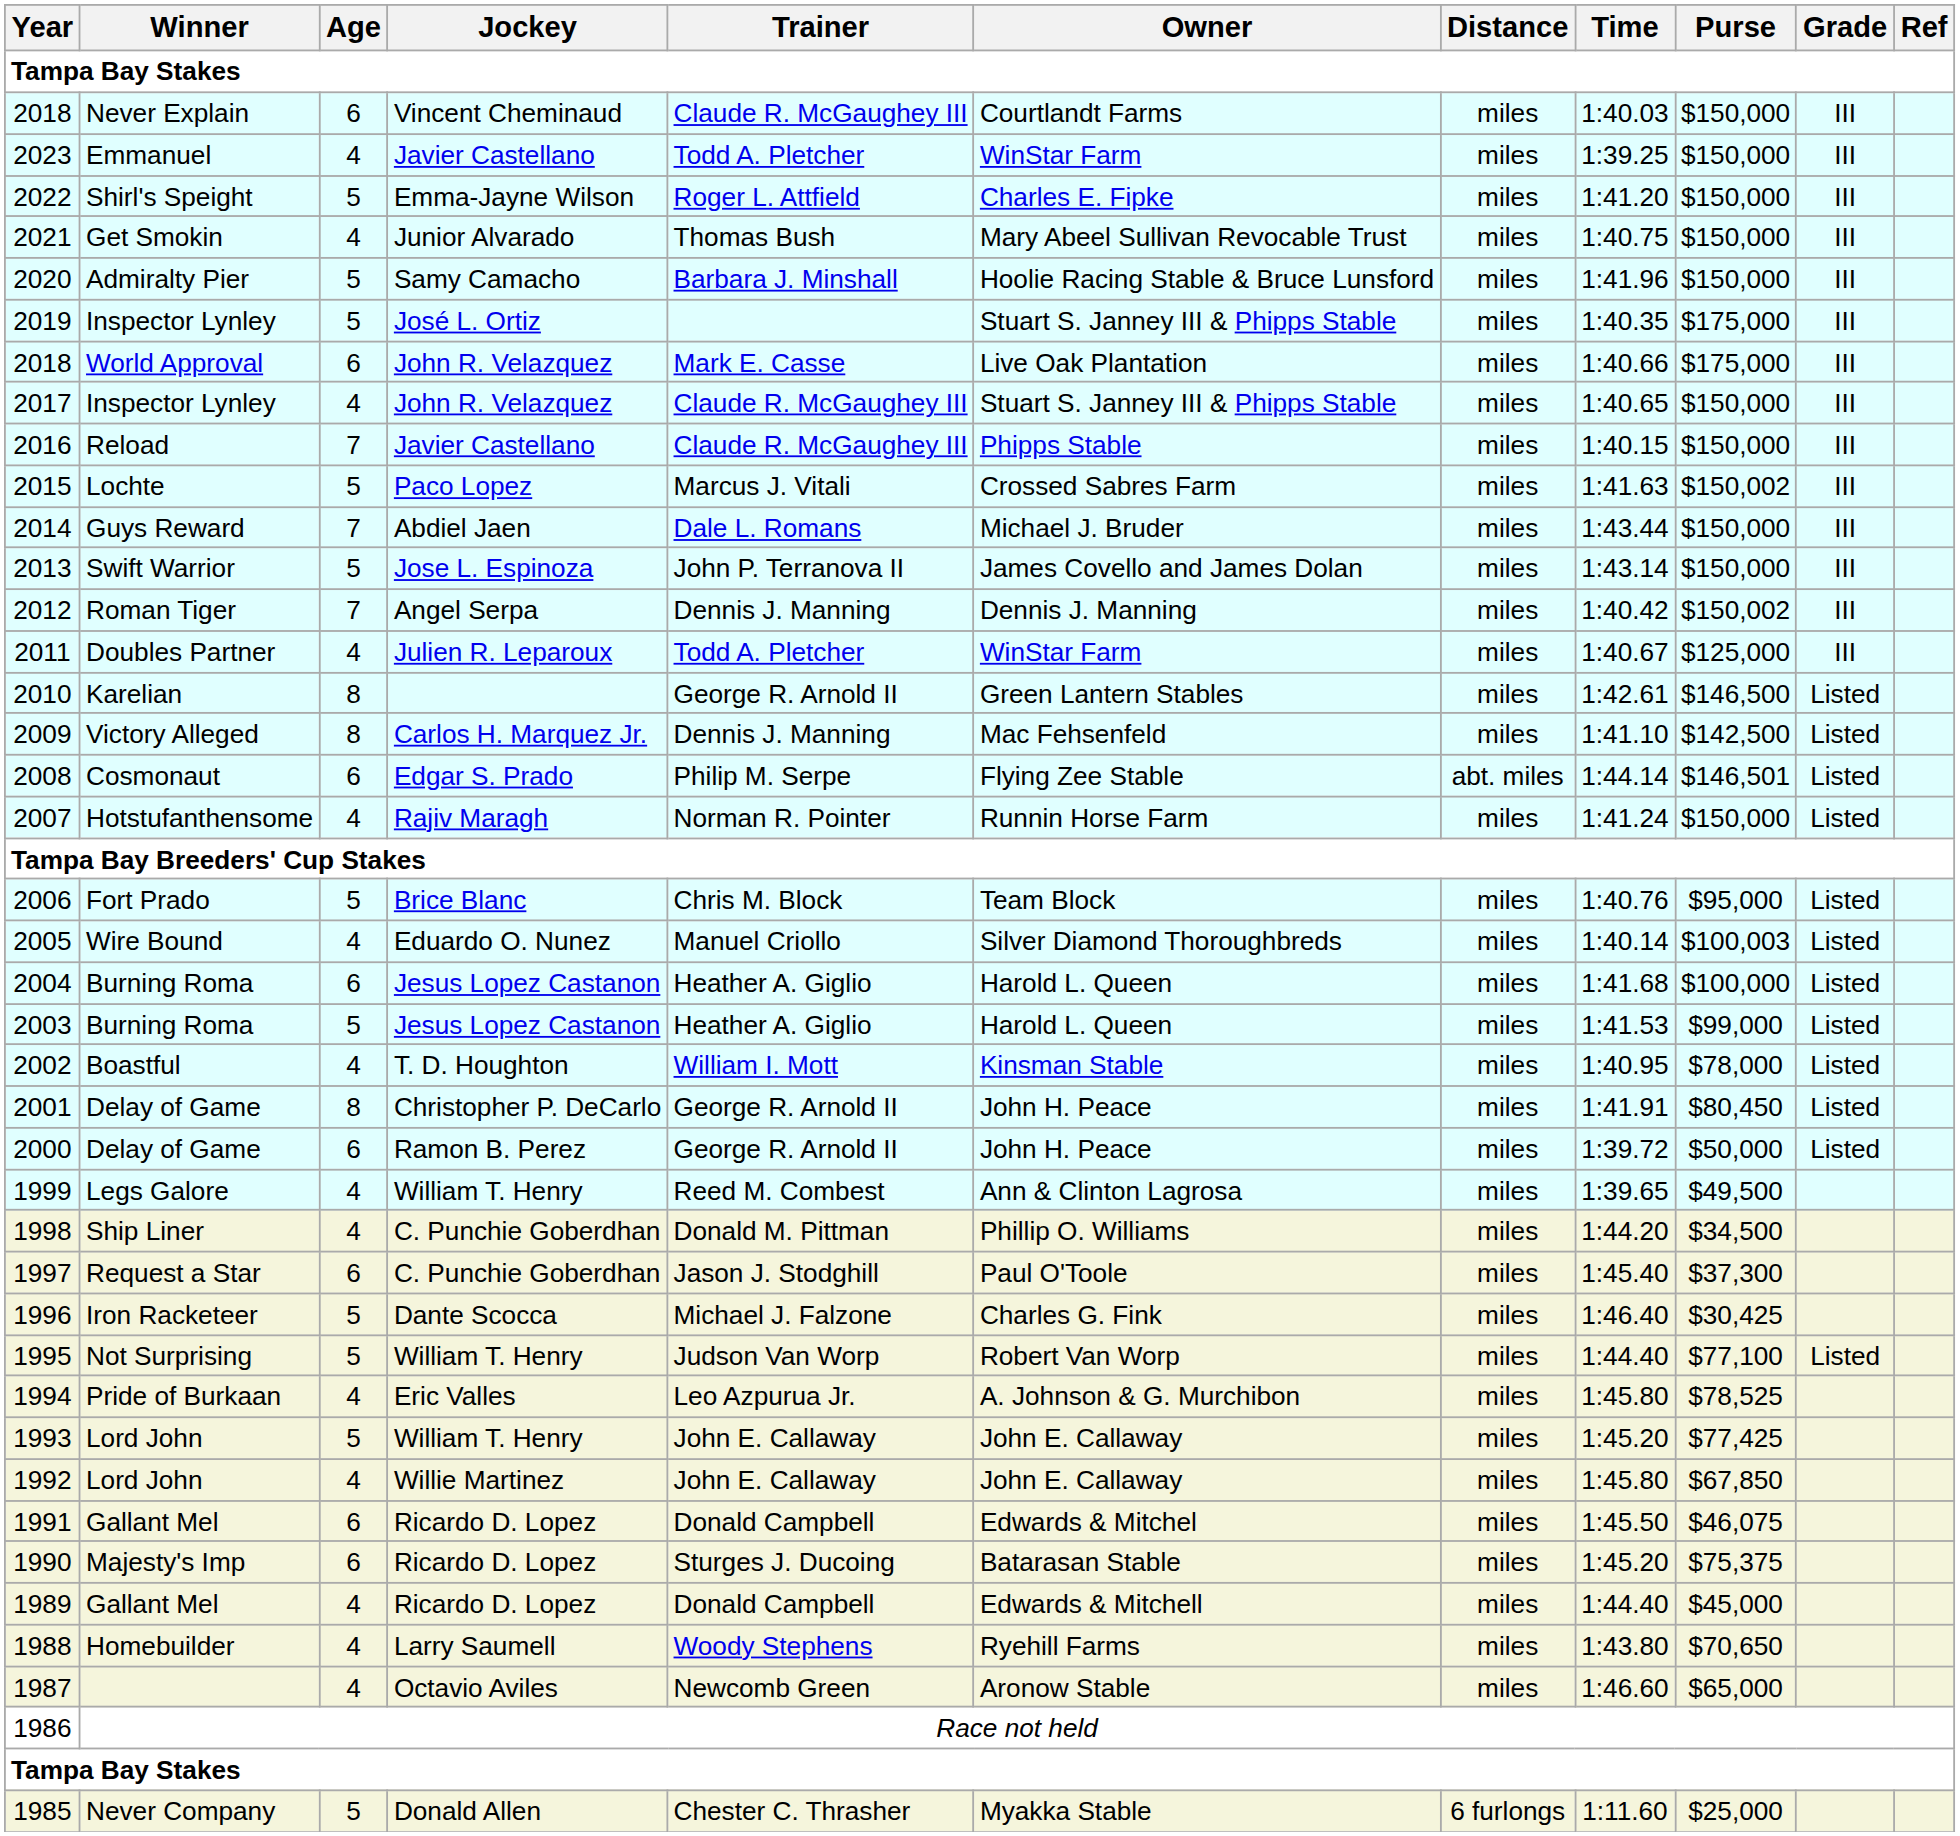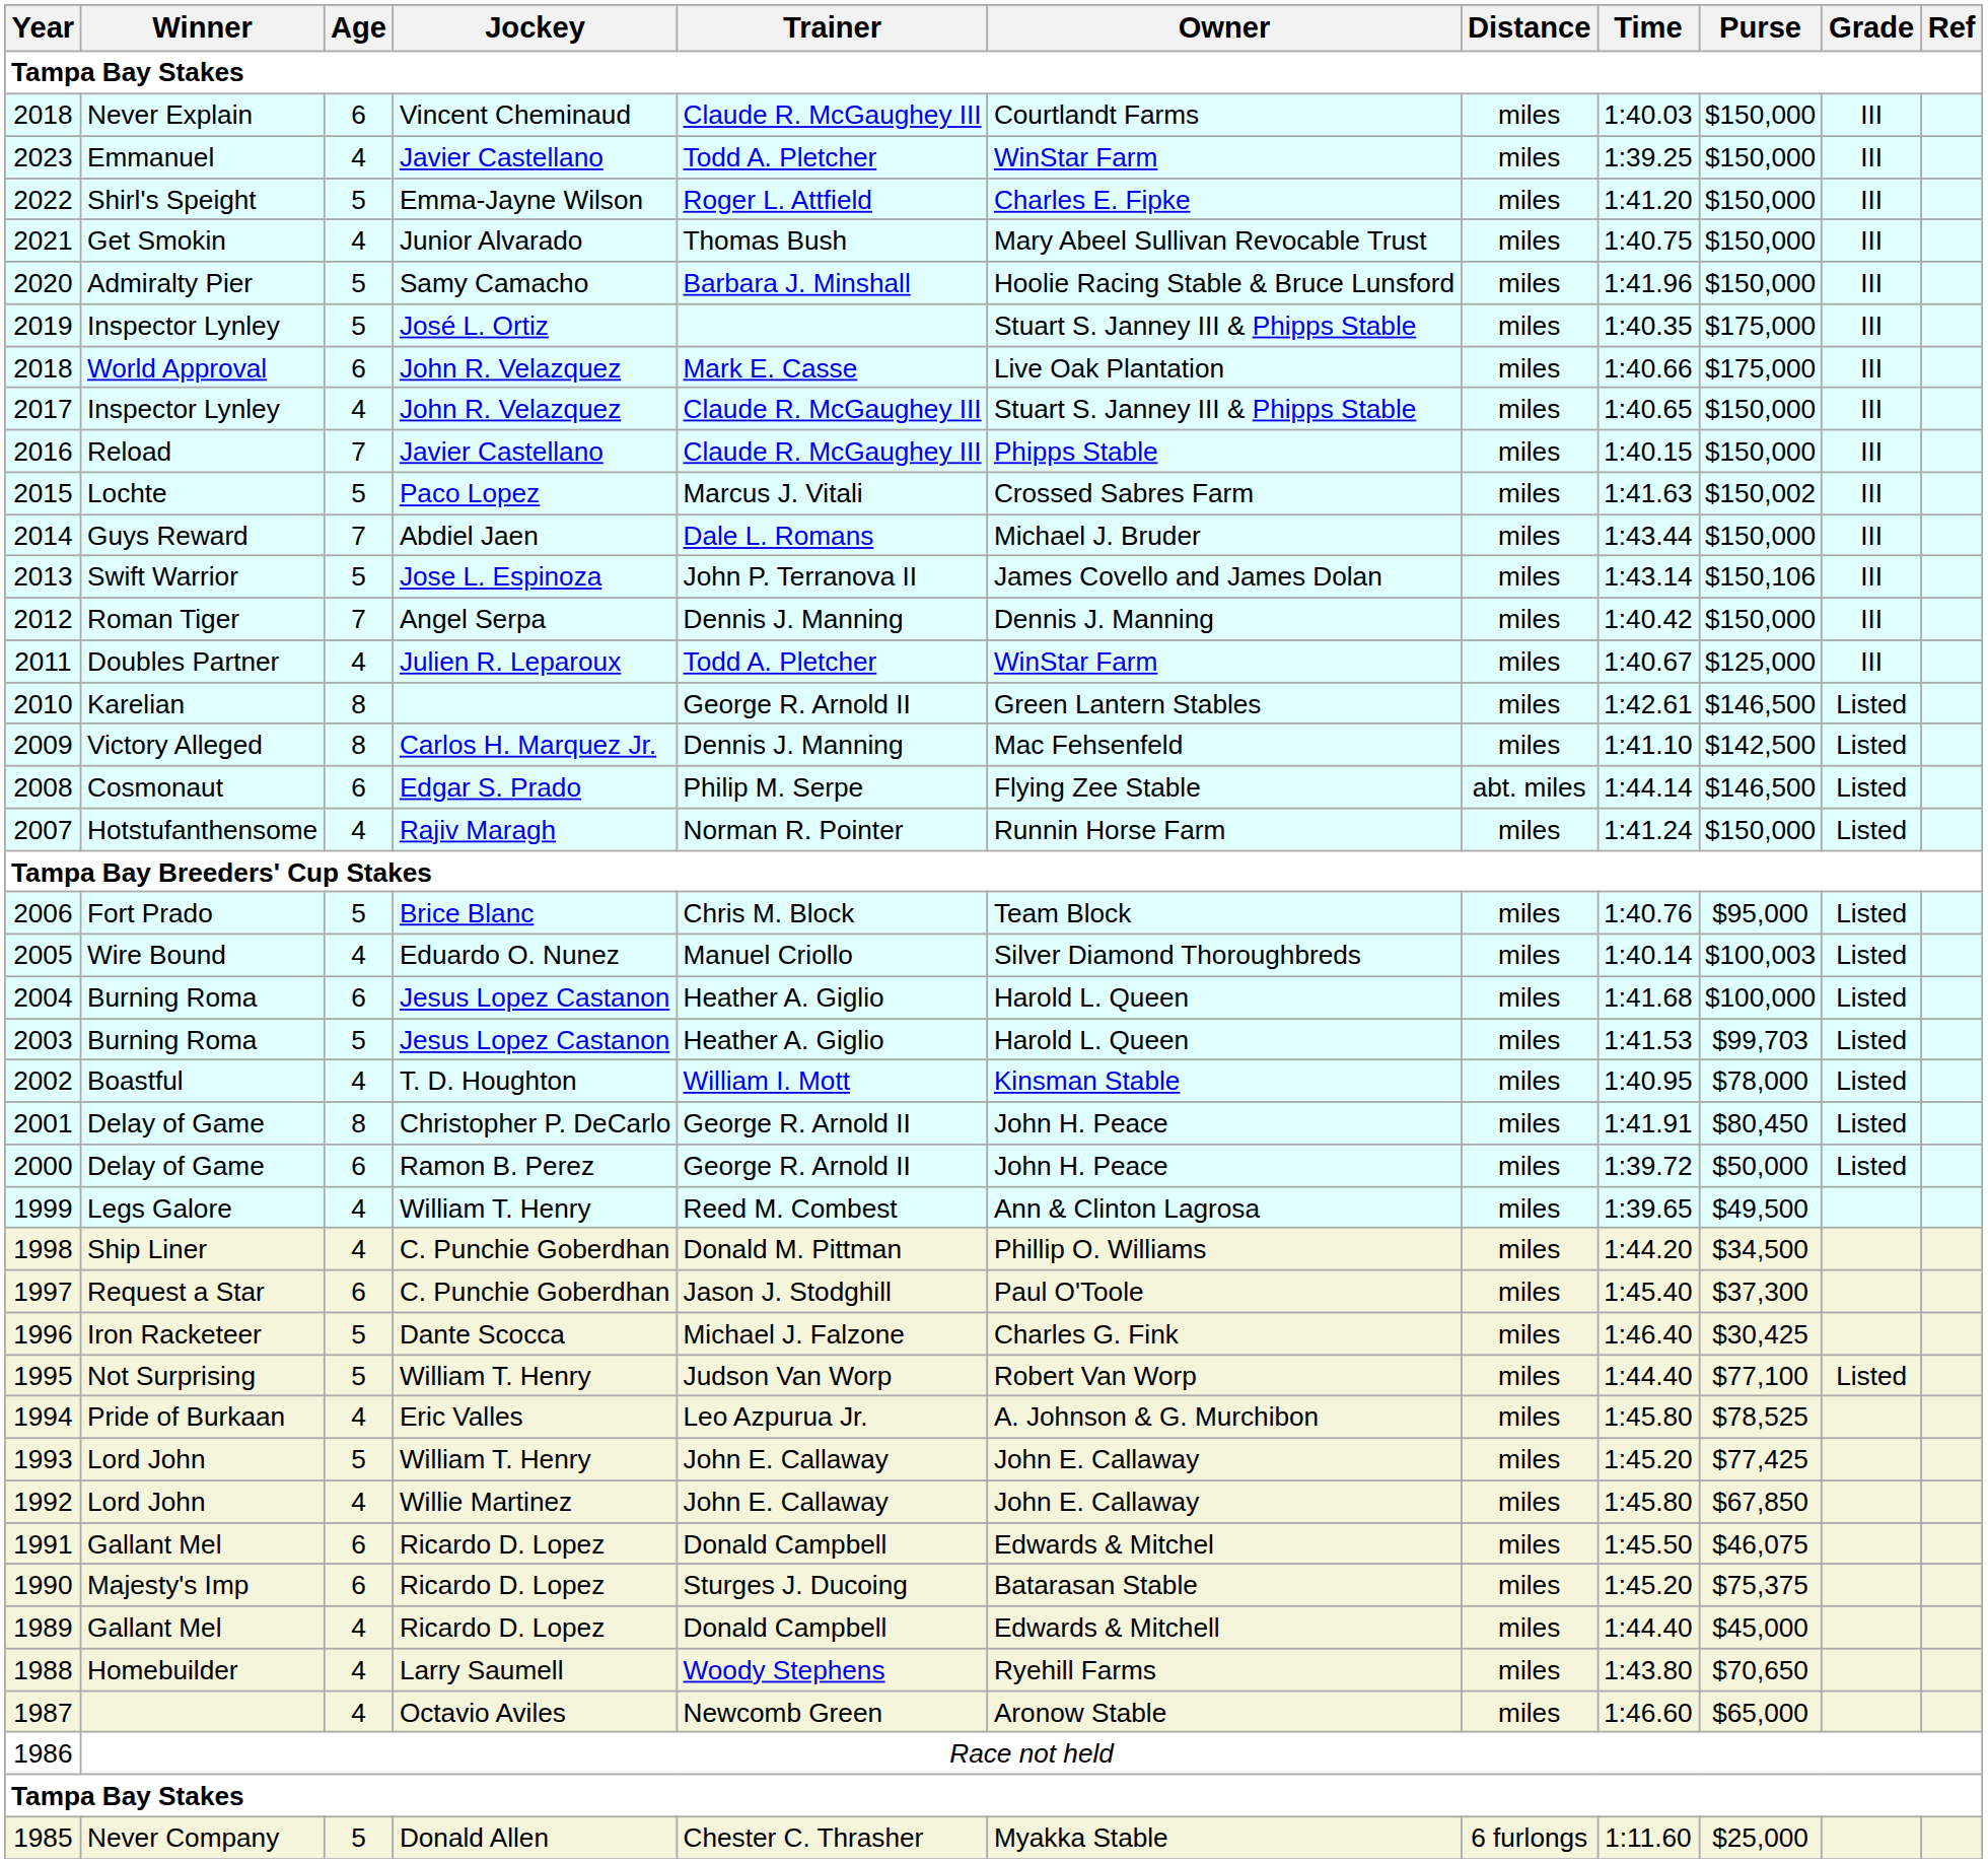2013 | Purse: $150,000 -> $150,106
2012 | Purse: $150,002 -> $150,000
2008 | Purse: $146,501 -> $146,500
2003 | Purse: $99,000 -> $99,703
